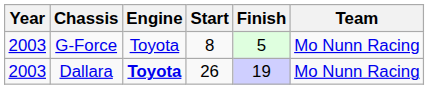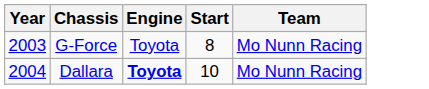- column: Finish | 5 | 19
Dallara | Year: 2003 -> 2004
Dallara | Start: 26 -> 10
